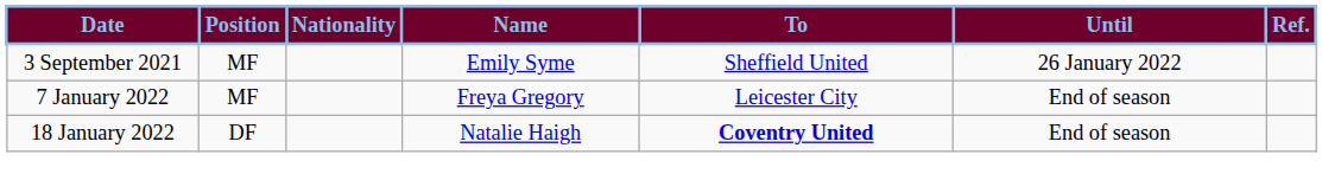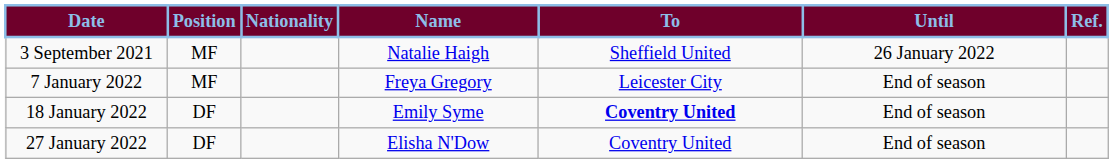3 September 2021 | Name: Emily Syme -> Natalie Haigh
18 January 2022 | Name: Natalie Haigh -> Emily Syme
+ row: 27 January 2022 | DF | Elisha N'Dow | Coventry United | End of season
